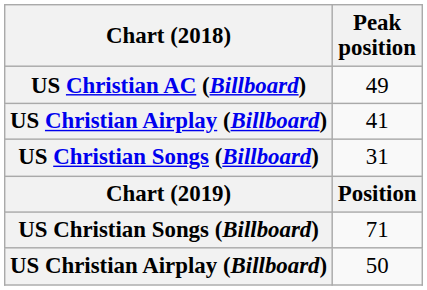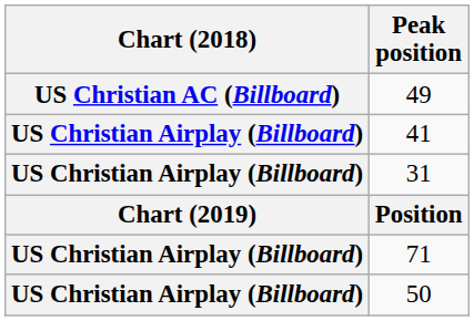31 | Chart (2018): US Christian Songs (Billboard) -> US Christian Airplay (Billboard)
71 | Chart (2018): US Christian Songs (Billboard) -> US Christian Airplay (Billboard)
